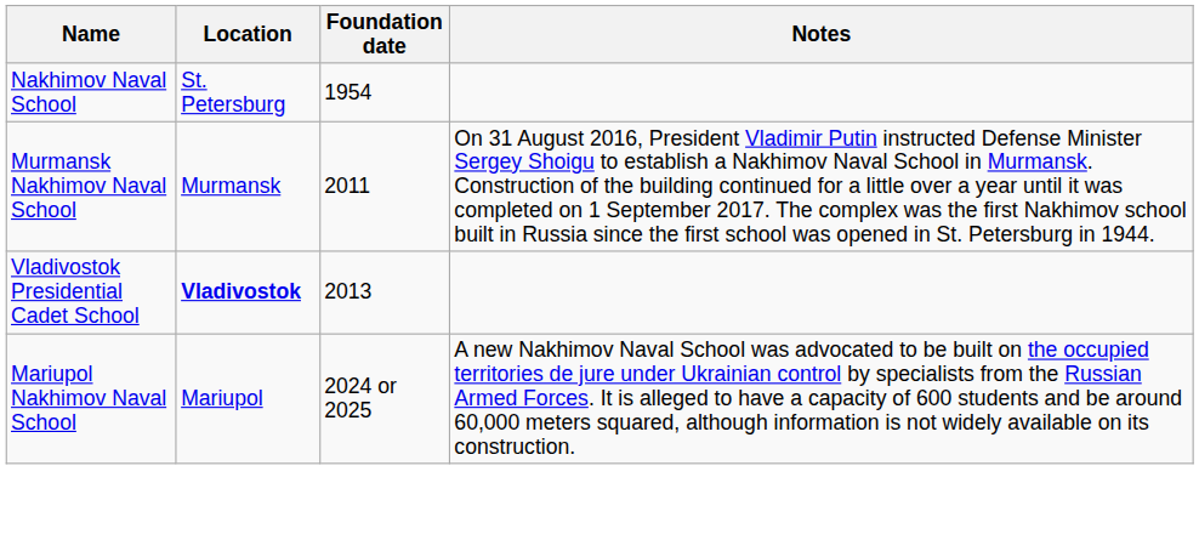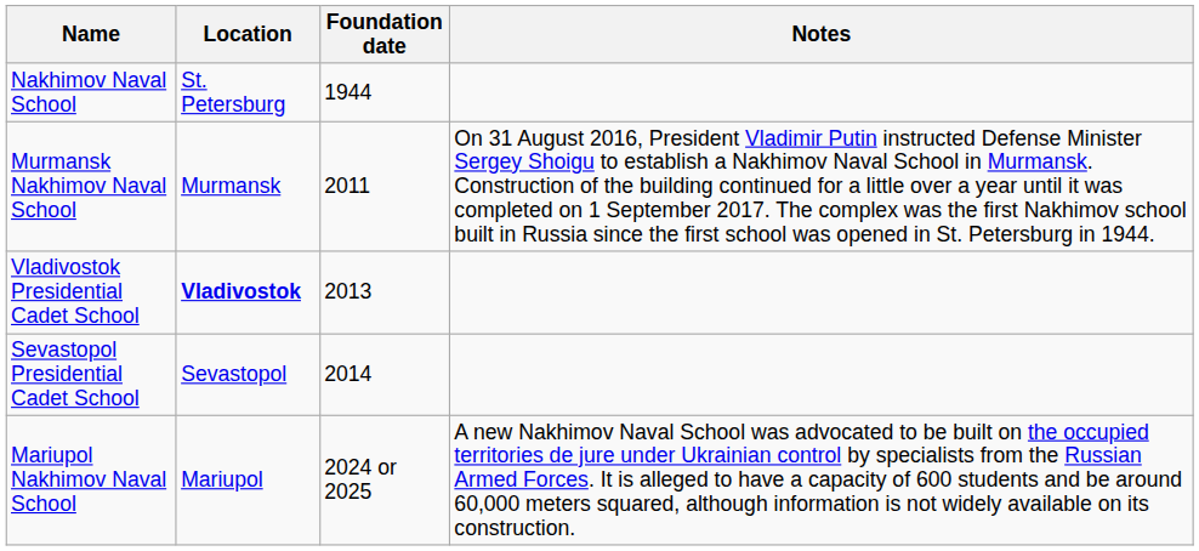Nakhimov Naval School | Foundation date: 1954 -> 1944
+ row: Sevastopol Presidential Cadet School | Sevastopol | 2014
